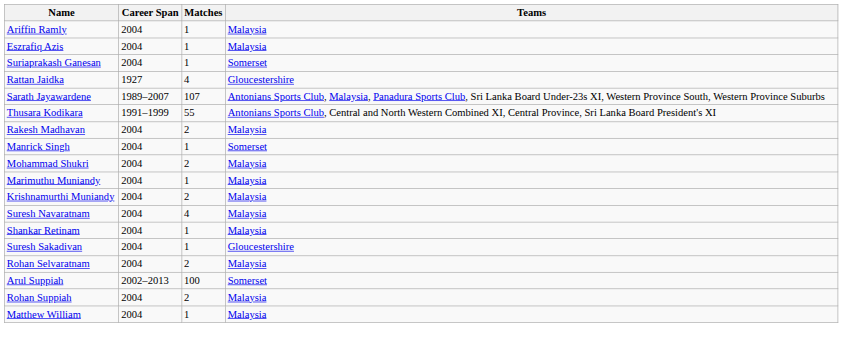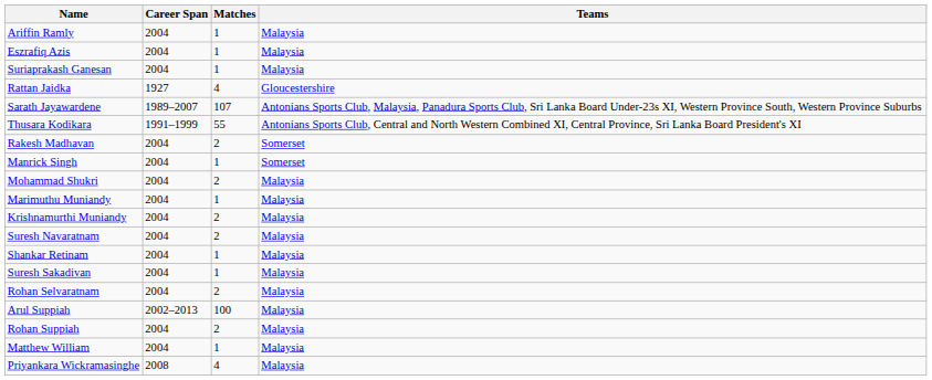Suriaprakash Ganesan | Teams: Somerset -> Malaysia
Rakesh Madhavan | Teams: Malaysia -> Somerset
Suresh Navaratnam | Matches: 4 -> 2
Suresh Sakadivan | Teams: Gloucestershire -> Malaysia
Arul Suppiah | Teams: Somerset -> Malaysia
+ row: Priyankara Wickramasinghe | 2008 | 4 | Malaysia
